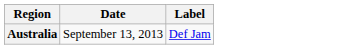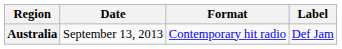+ column: Format | Contemporary hit radio
